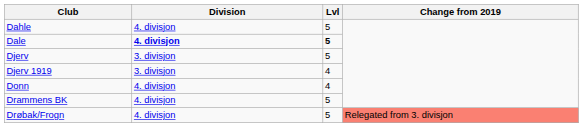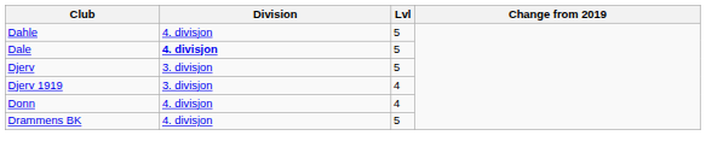Dale | Lvl: bold -> normal
- row: Drøbak/Frogn | 4. divisjon | 5 | Relegated from 3. divisjon
